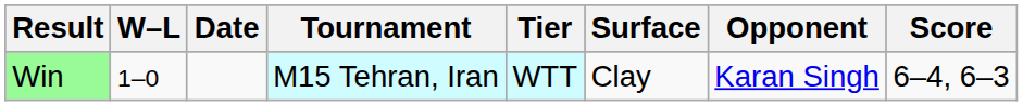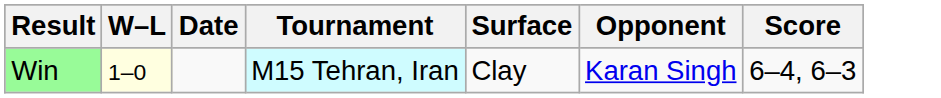- column: Tier | WTT
Win | W–L: no background -> lightyellow background
